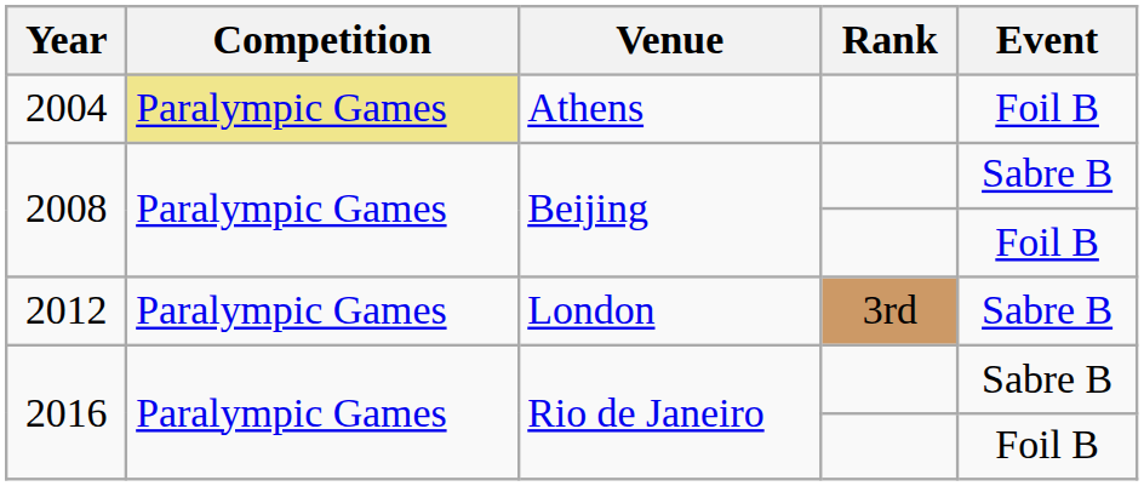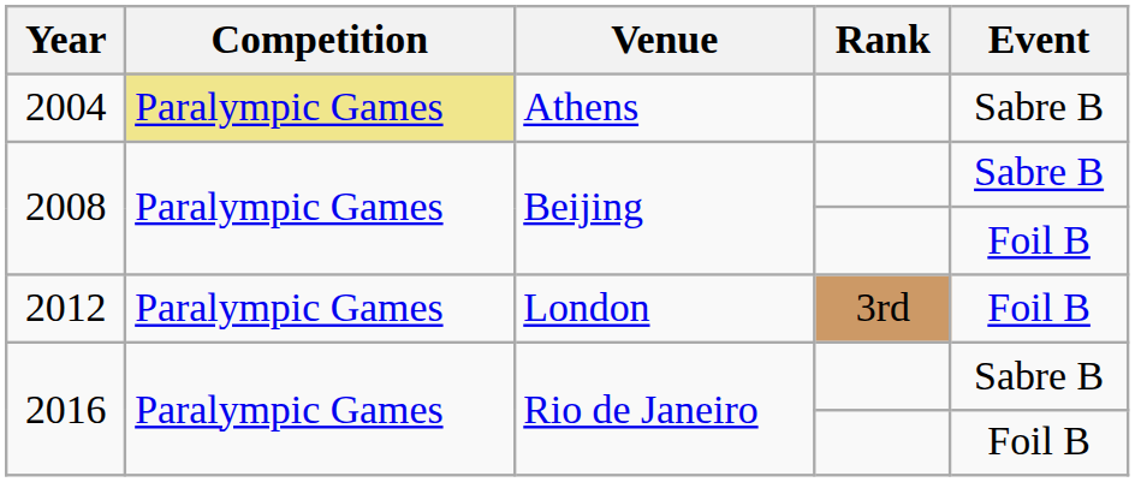2004 | Event: Foil B -> Sabre B
2012 | Event: Sabre B -> Foil B
